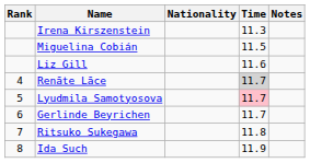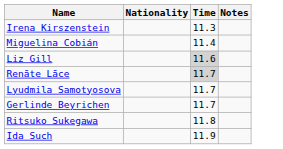- column: Rank | 4 | 5 | 6 | 7 | 8
Miguelina Cobián | Time: 11.5 -> 11.4
Liz Gill | Time: no background -> lightgrey background
Lyudmila Samotyosova | Time: pink background -> no background
